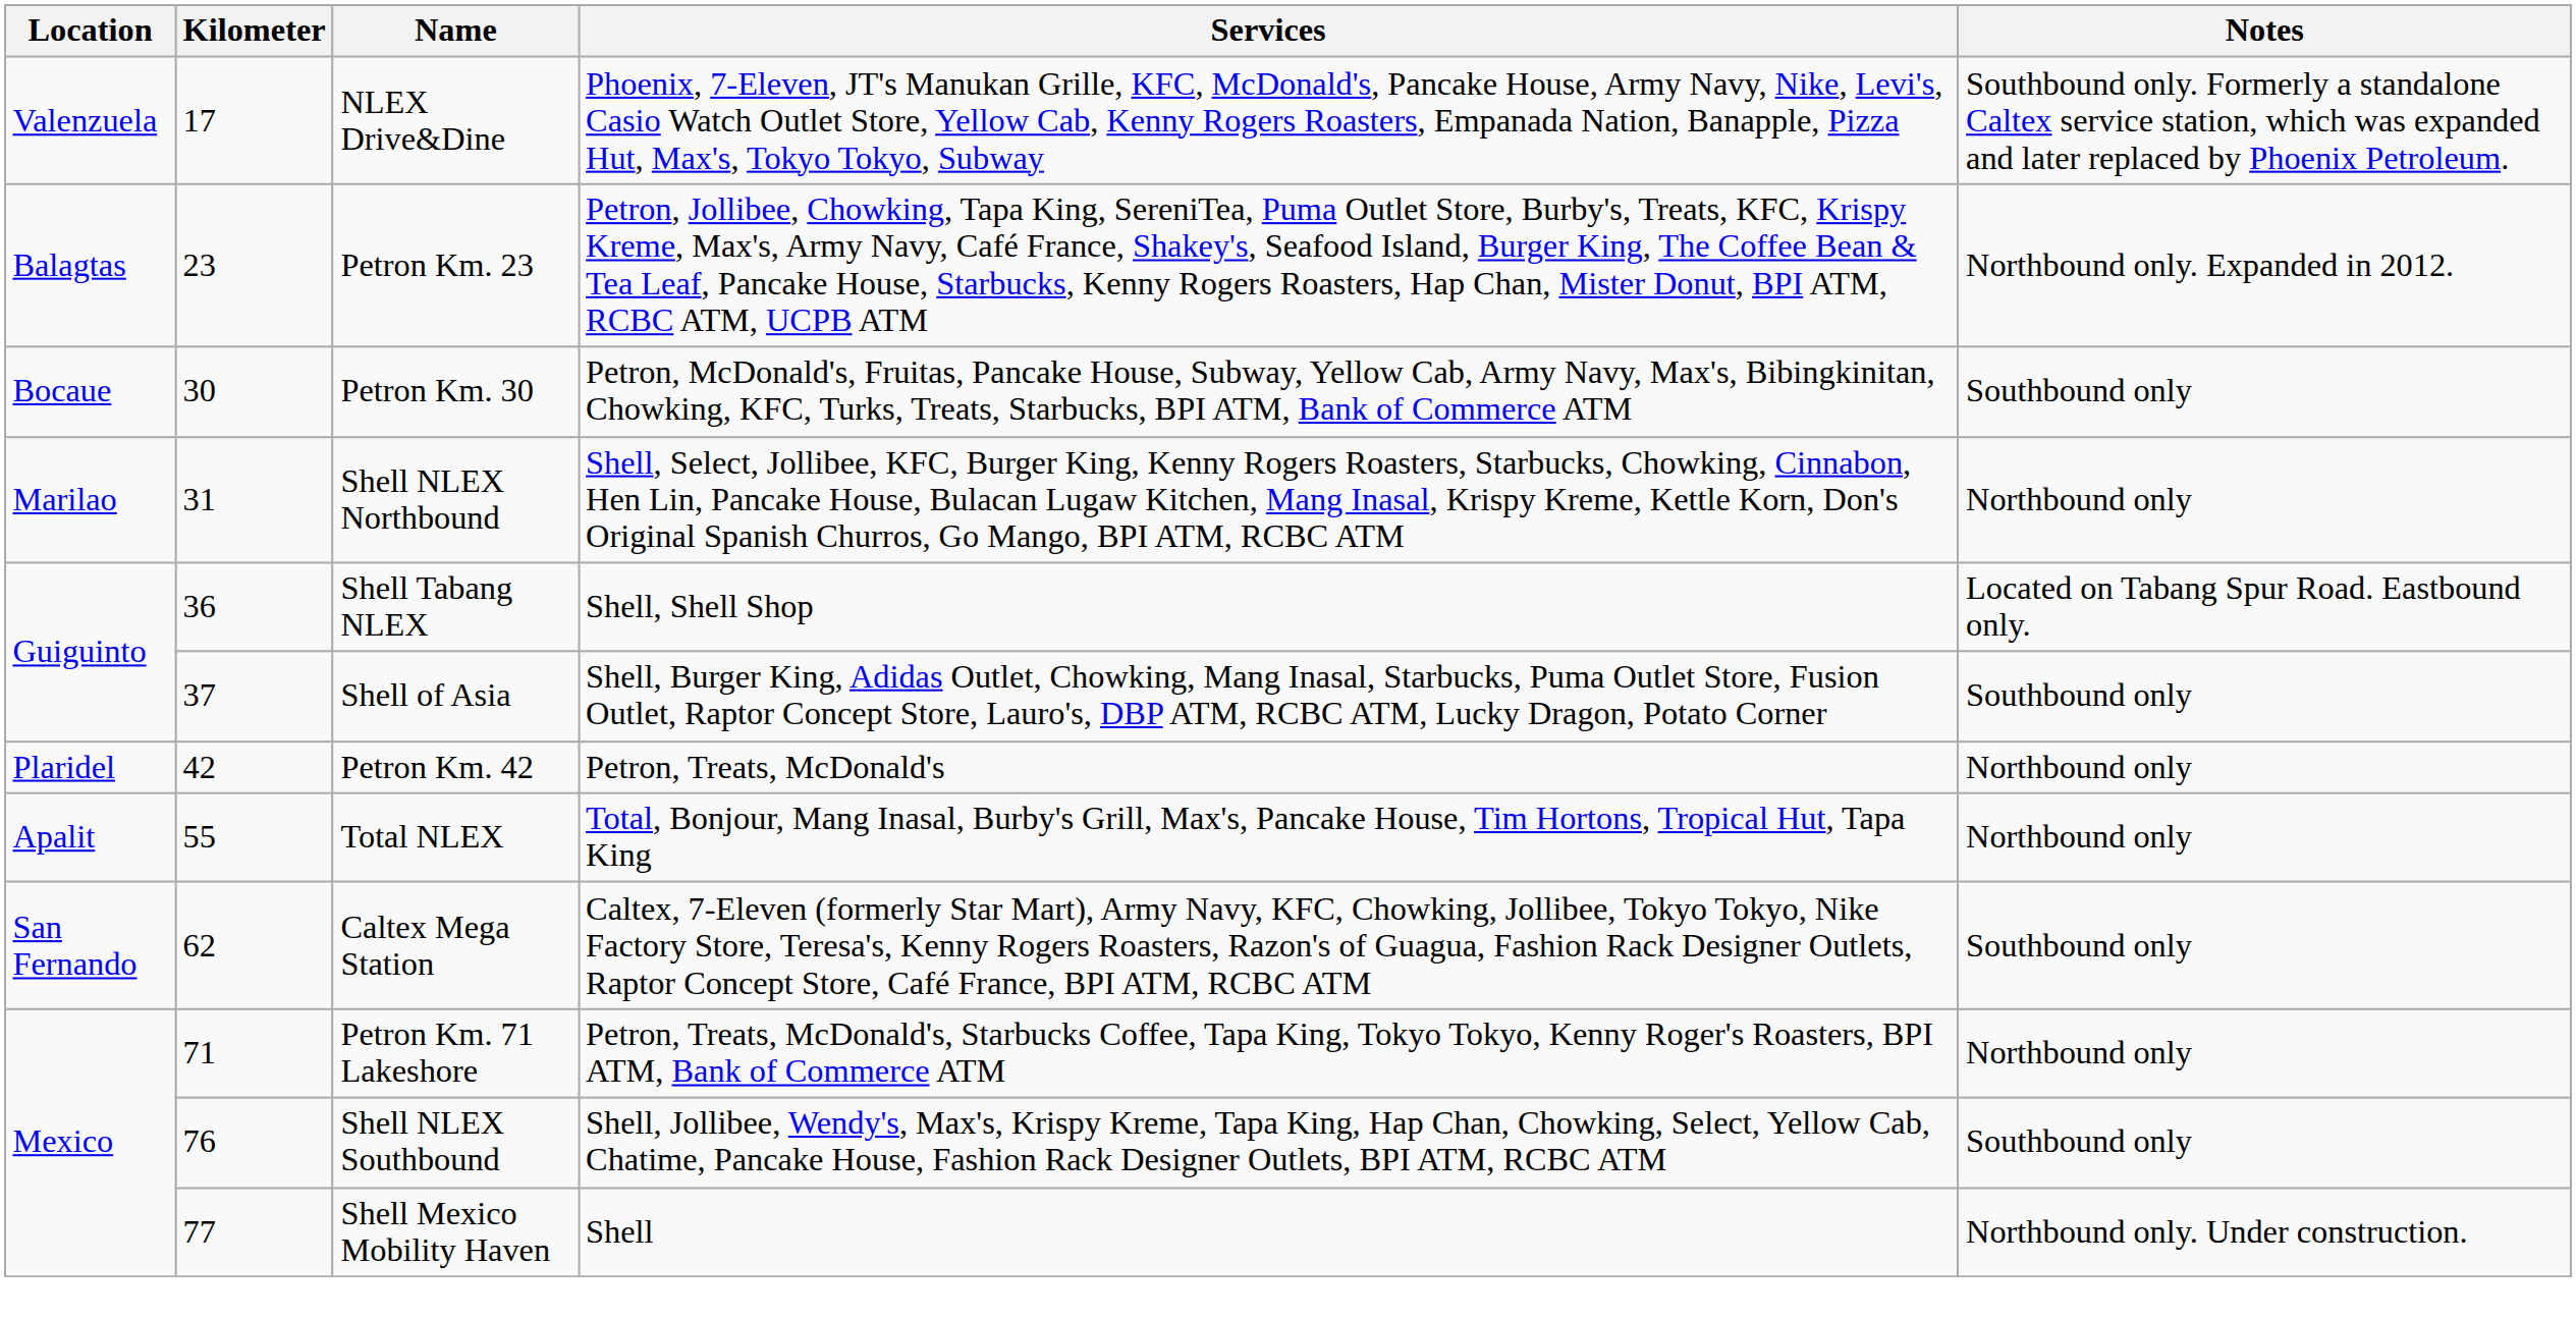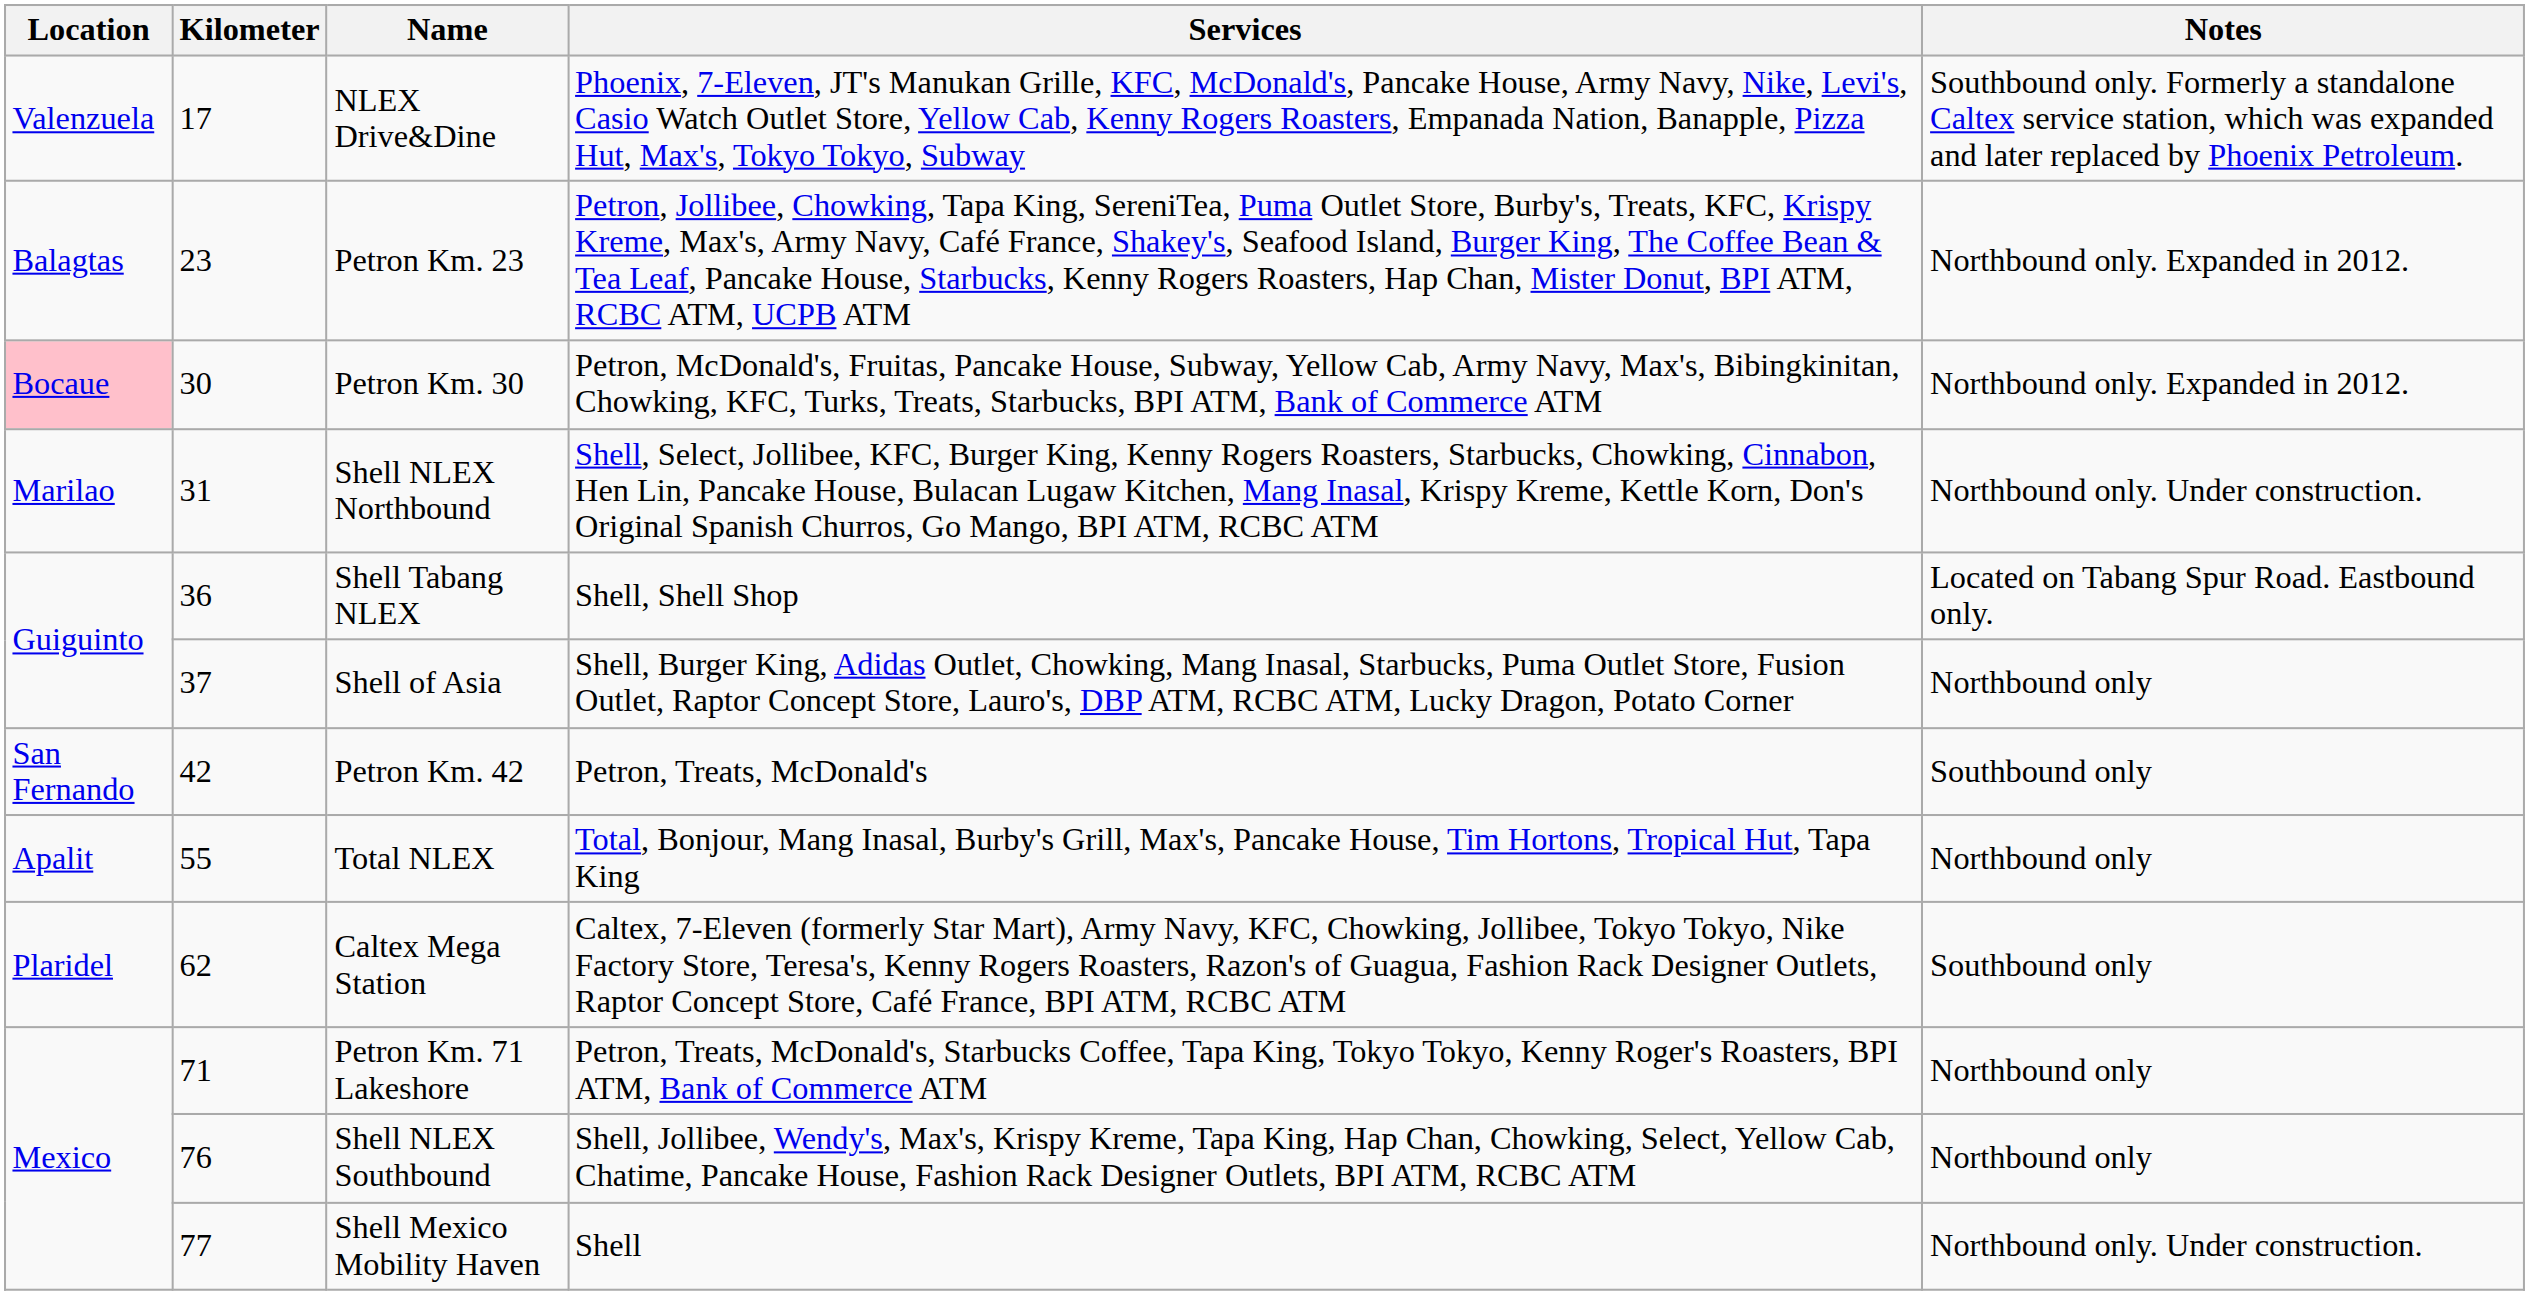Petron Km. 30 | Location: no background -> pink background
Petron Km. 30 | Notes: Southbound only -> Northbound only. Expanded in 2012.
Shell NLEX Northbound | Notes: Northbound only -> Northbound only. Under construction.
Shell of Asia | Notes: Southbound only -> Northbound only
Petron Km. 42 | Location: Plaridel -> San Fernando
Petron Km. 42 | Notes: Northbound only -> Southbound only
Caltex Mega Station | Location: San Fernando -> Plaridel
Shell NLEX Southbound | Notes: Southbound only -> Northbound only
